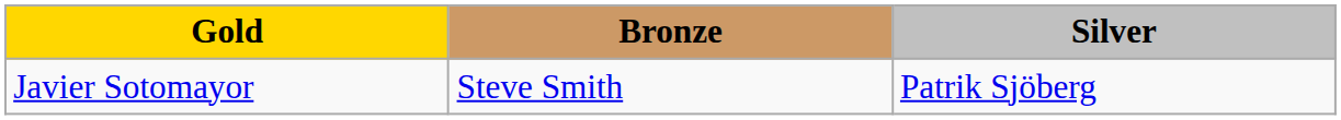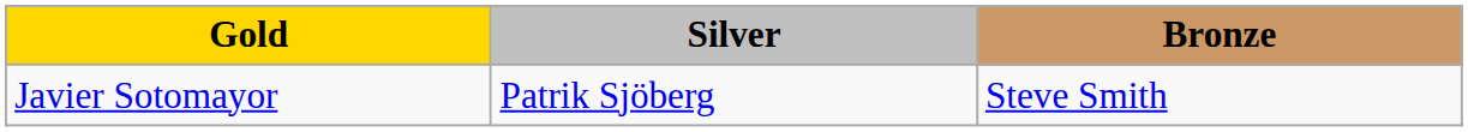columns swapped: Silver <-> Bronze
